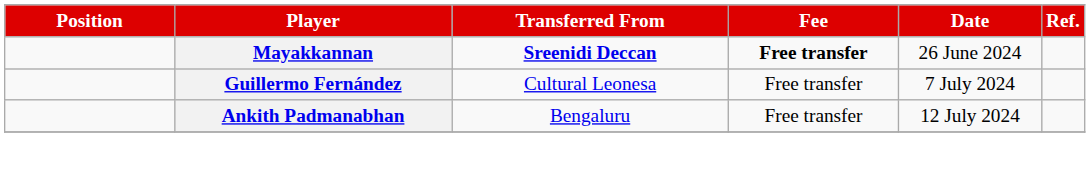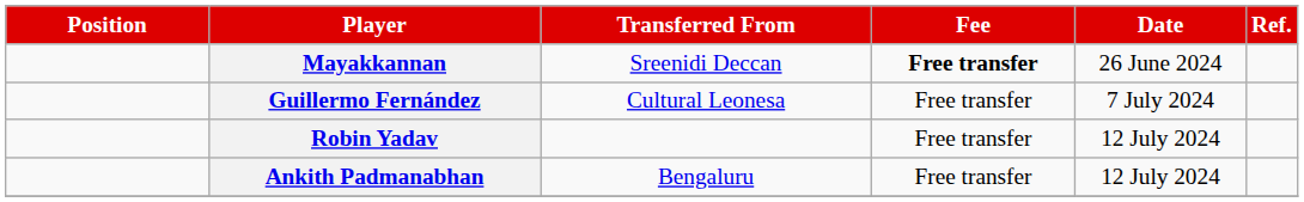Mayakkannan | Transferred From: bold -> normal
+ row: Robin Yadav | Free transfer | 12 July 2024
